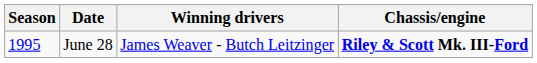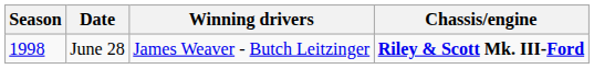June 28 | Season: 1995 -> 1998
